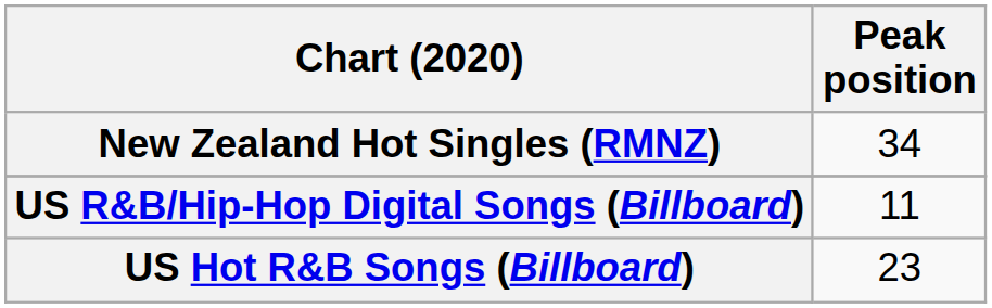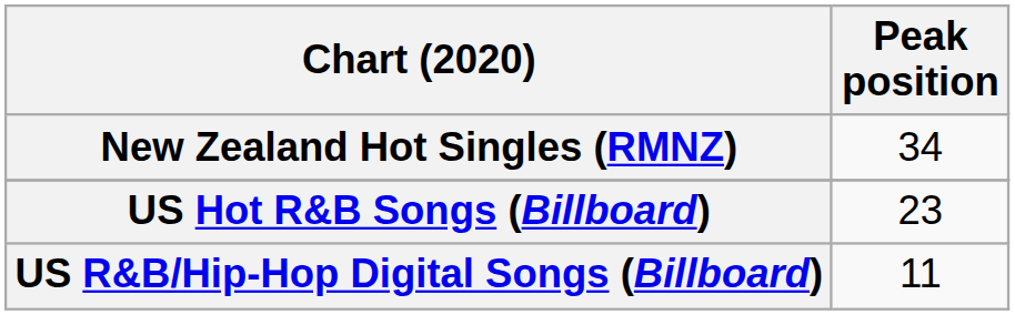rows swapped: US R&B/Hip-Hop Digital Songs (Billboard) <-> US Hot R&B Songs (Billboard)
